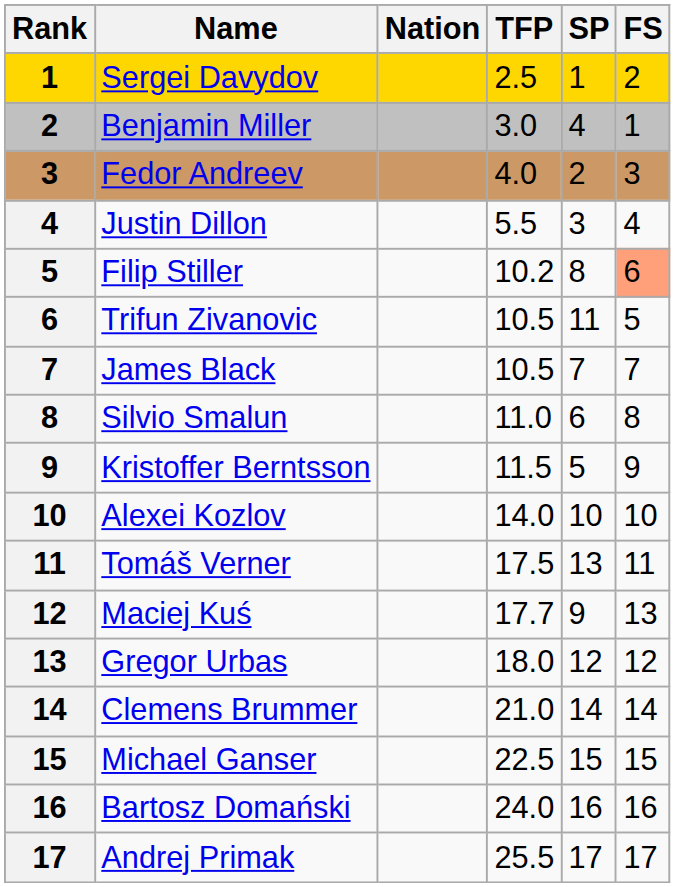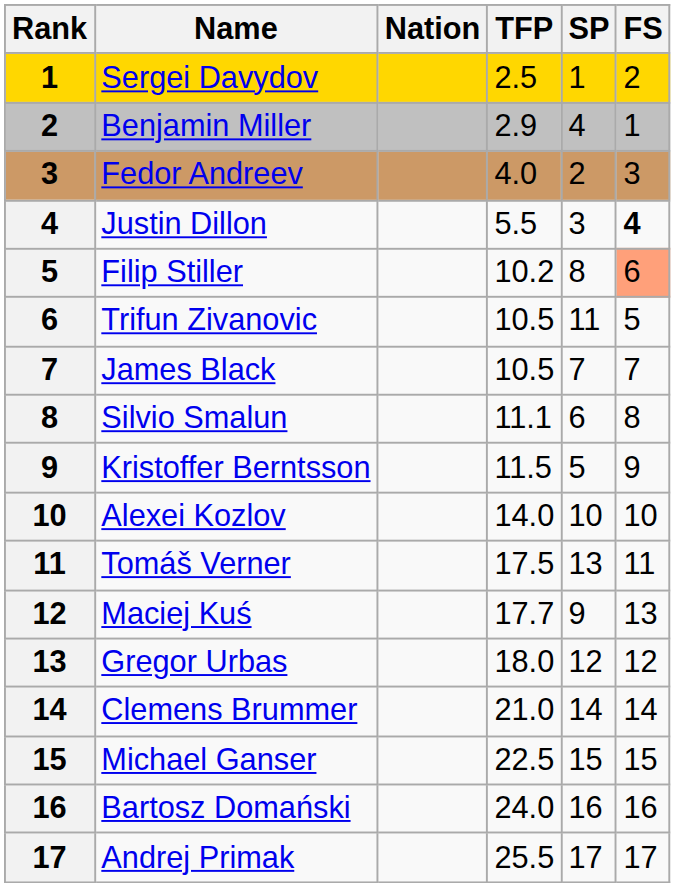Benjamin Miller | TFP: 3.0 -> 2.9
Justin Dillon | FS: normal -> bold
Silvio Smalun | TFP: 11.0 -> 11.1
